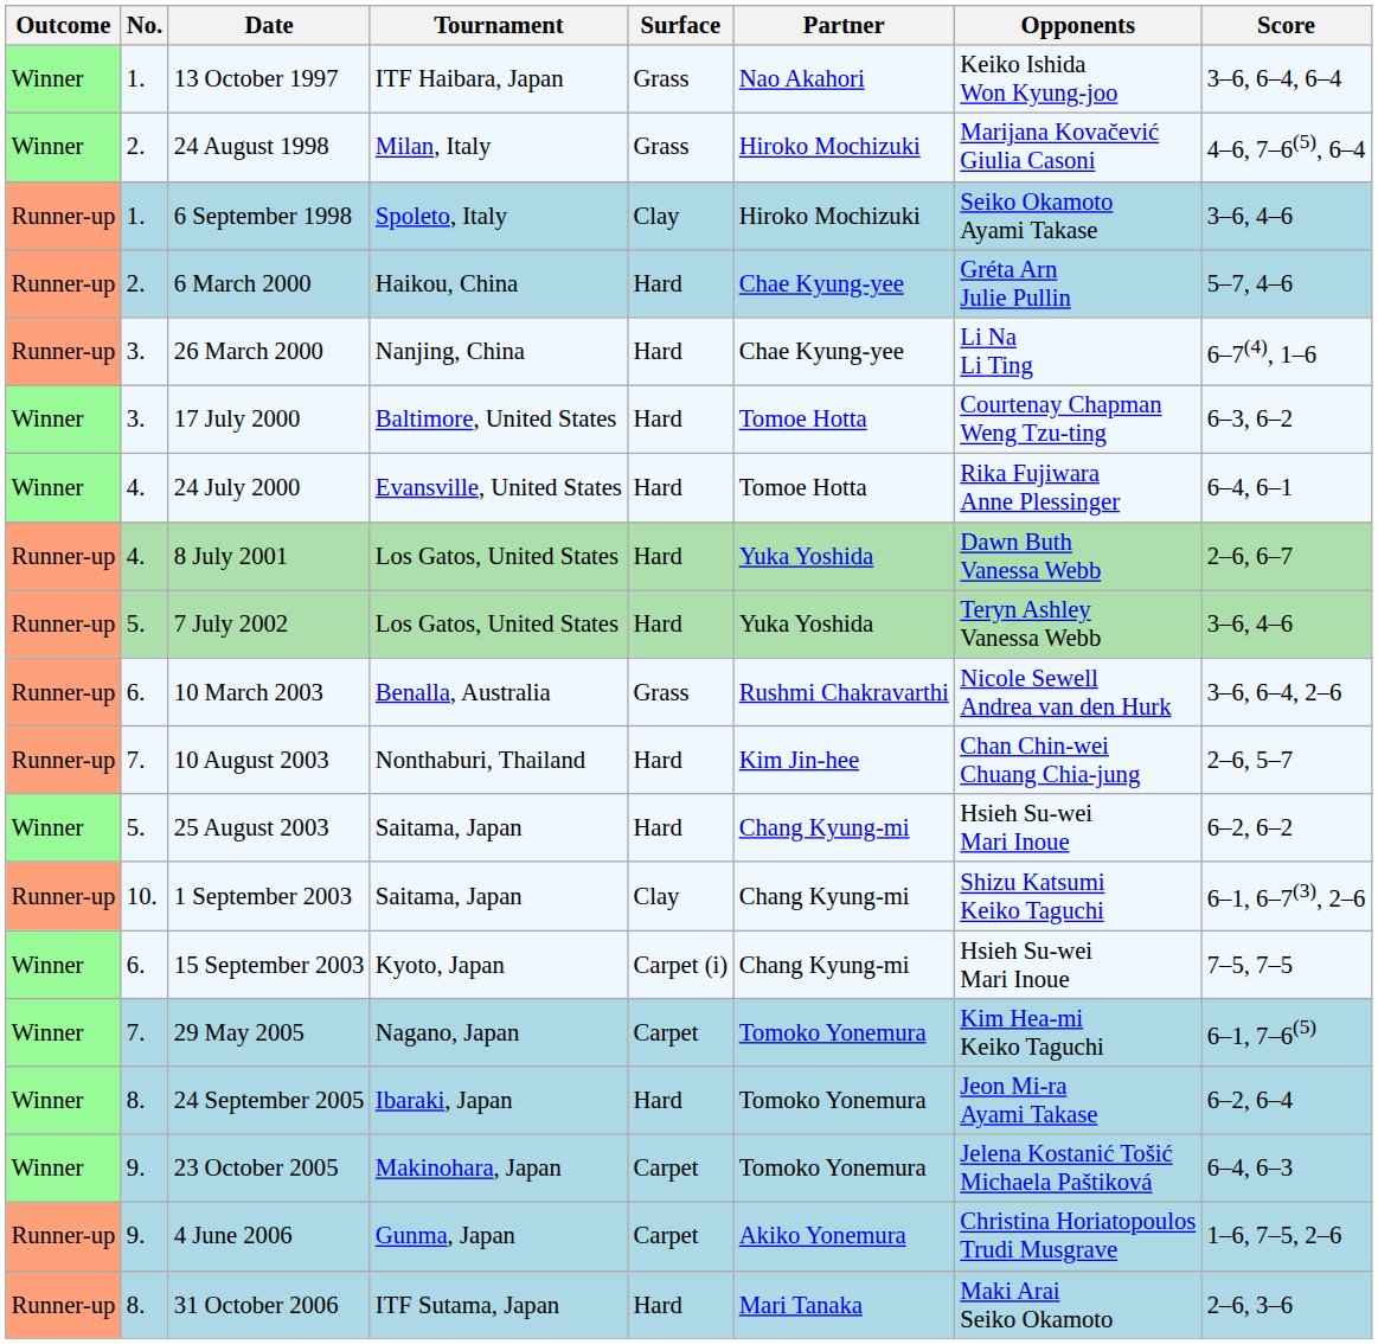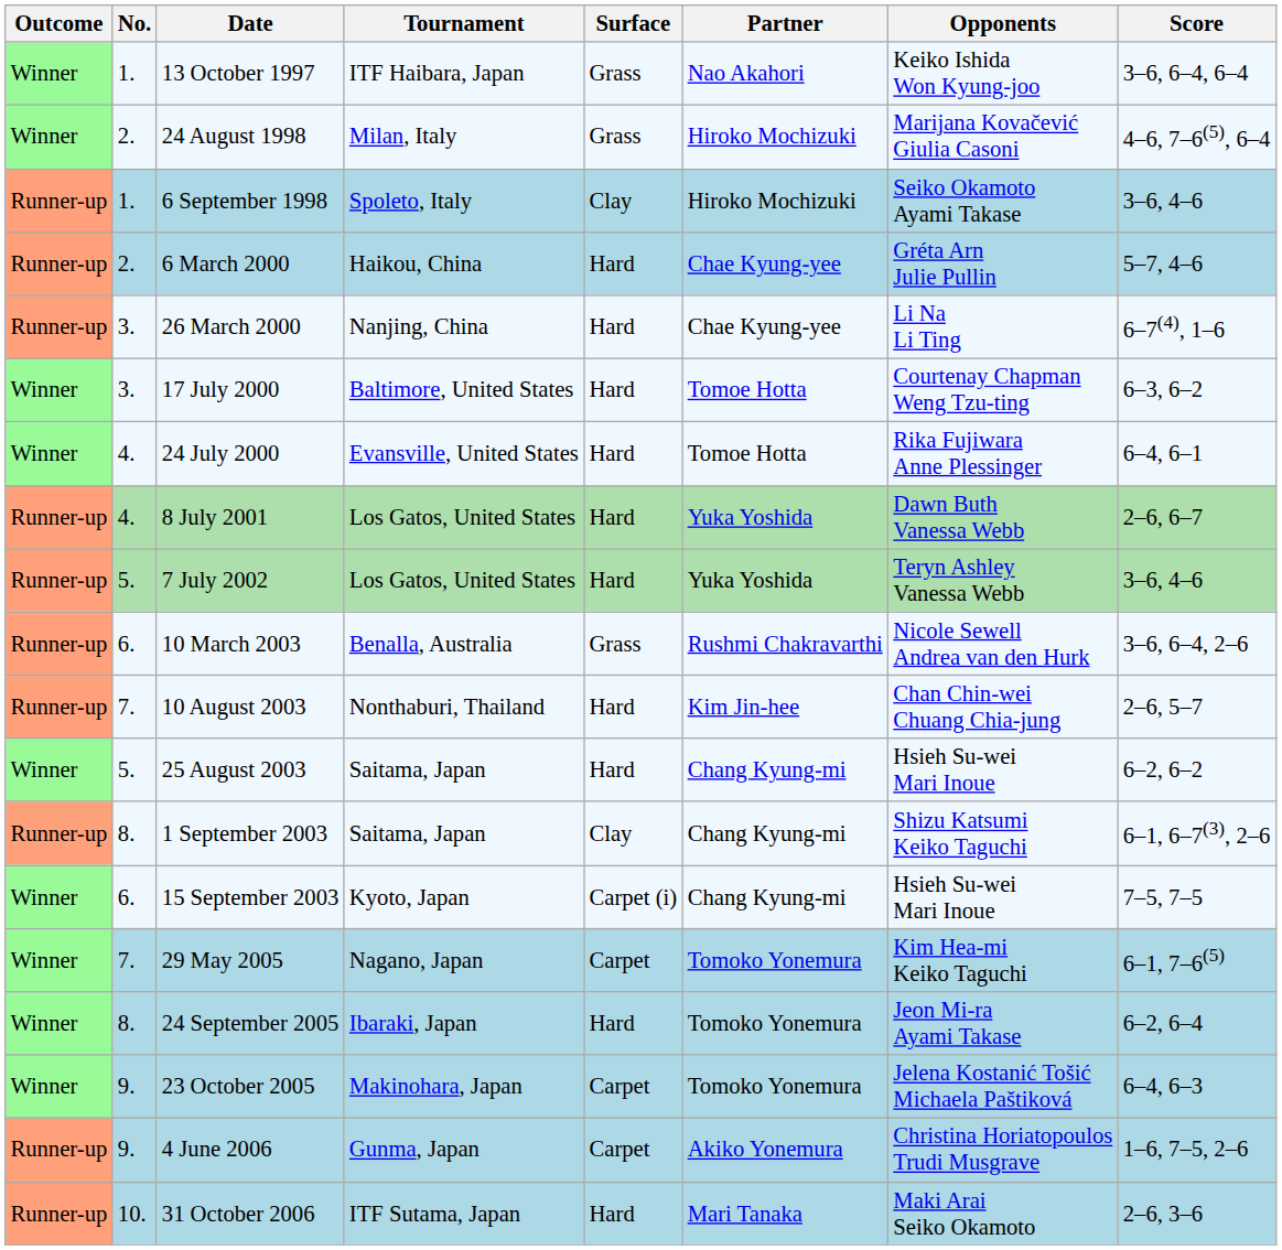1 September 2003 | No.: 10. -> 8.
31 October 2006 | No.: 8. -> 10.
